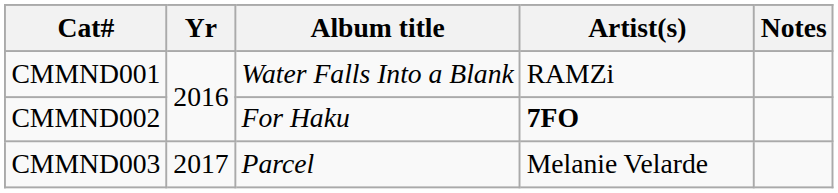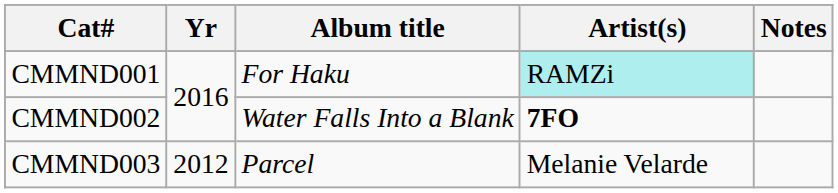CMMND001 | Album title: Water Falls Into a Blank -> For Haku
CMMND001 | Artist(s): no background -> paleturquoise background
CMMND002 | Album title: For Haku -> Water Falls Into a Blank
CMMND003 | Yr: 2017 -> 2012
